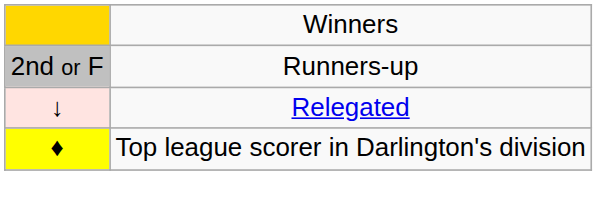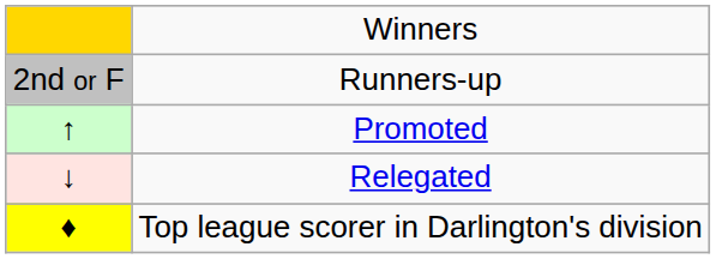+ row: ↑ | Promoted
